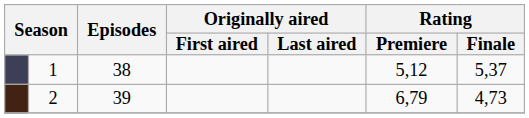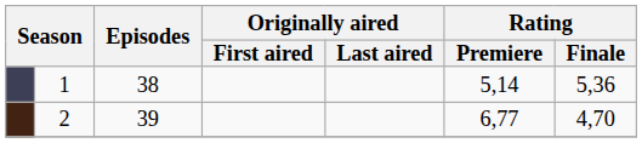1 | Rating / Premiere: 5,12 -> 5,14
1 | Rating / Finale: 5,37 -> 5,36
2 | Rating / Premiere: 6,79 -> 6,77
2 | Rating / Finale: 4,73 -> 4,70
